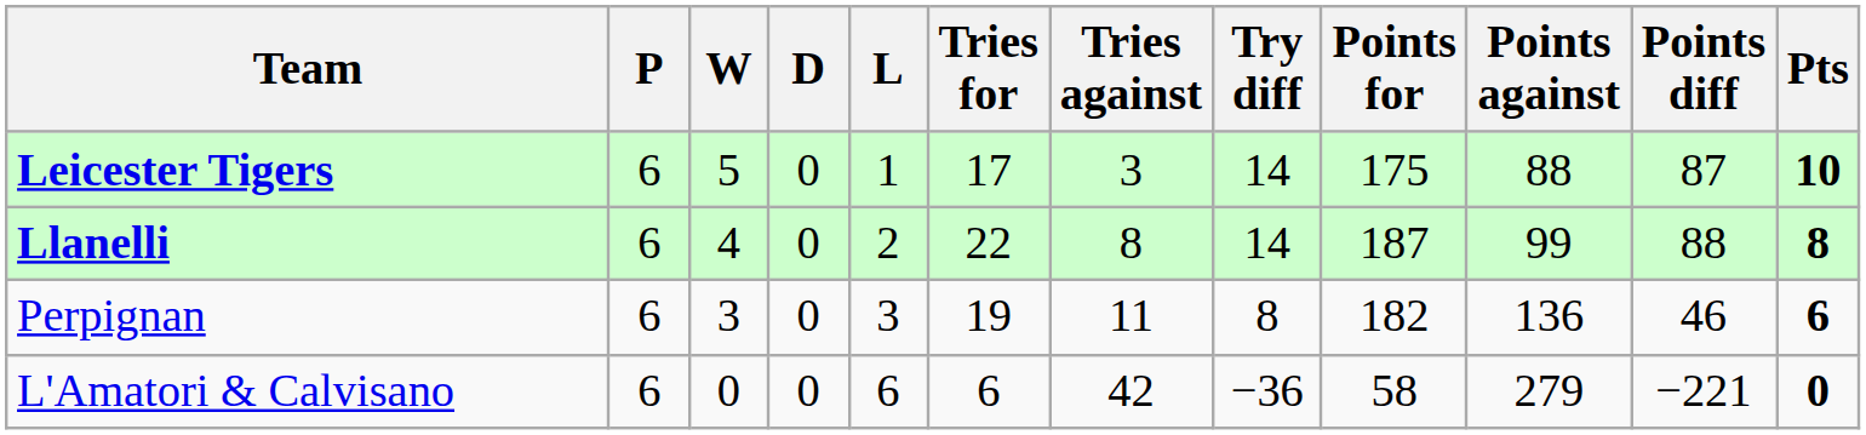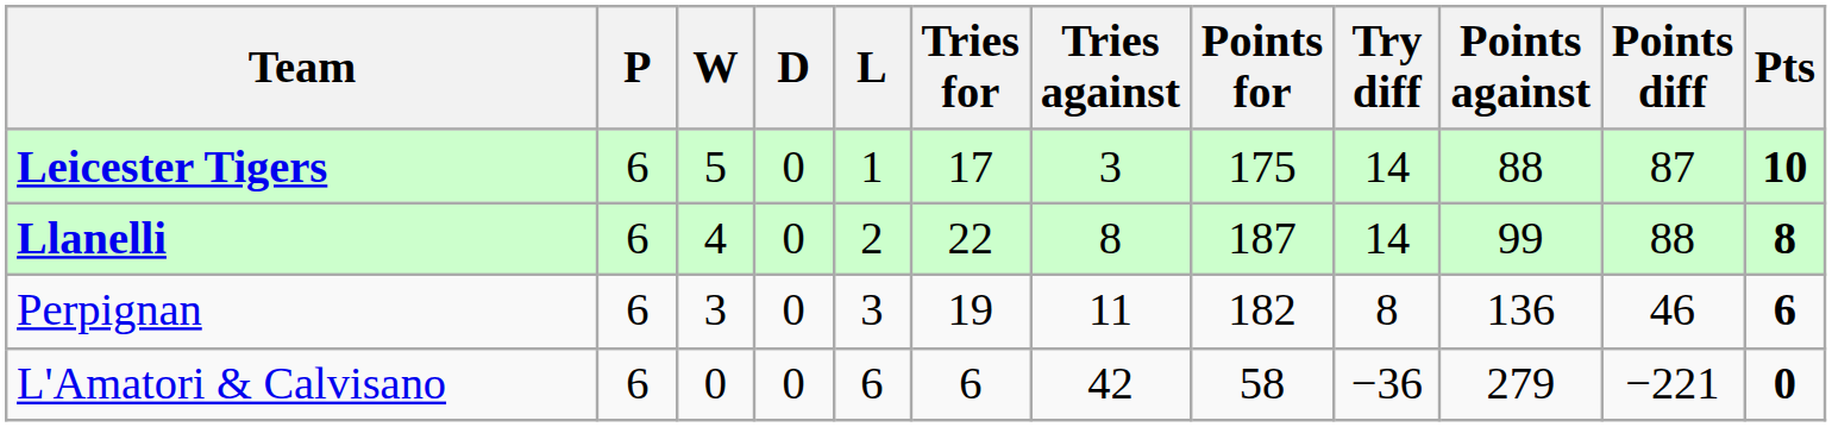columns swapped: Try diff <-> Points for
